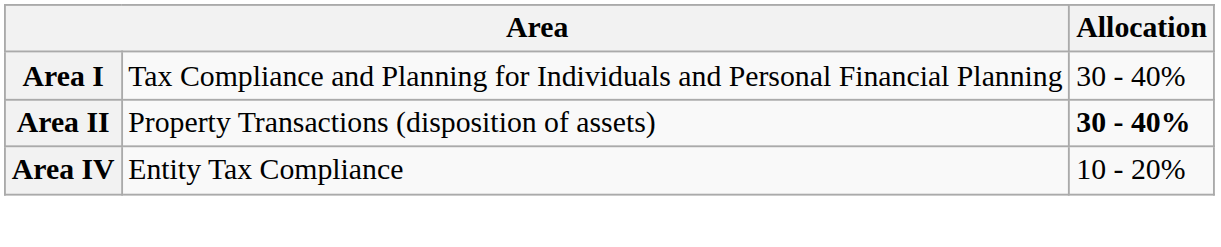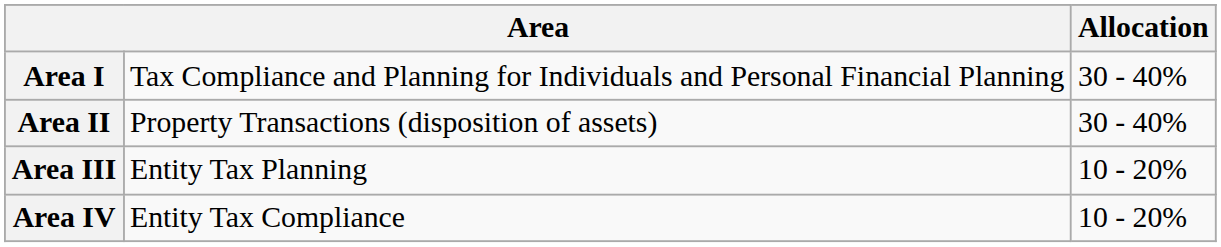Area II | Allocation: bold -> normal
+ row: Area III | Entity Tax Planning | 10 - 20%
